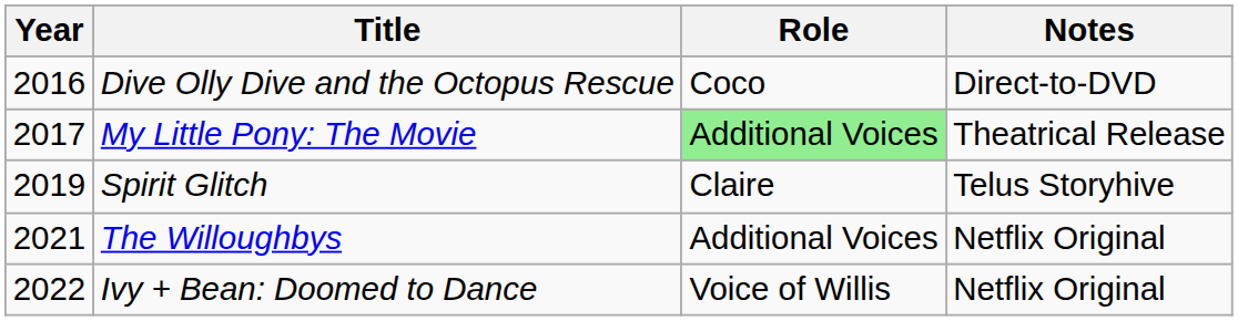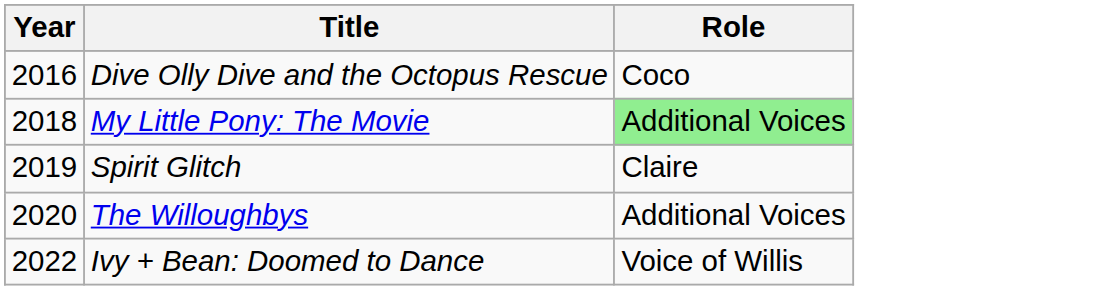- column: Notes | Direct-to-DVD | Theatrical Release | Telus Storyhive | Netflix Original | Netflix Original
My Little Pony: The Movie | Year: 2017 -> 2018
The Willoughbys | Year: 2021 -> 2020
